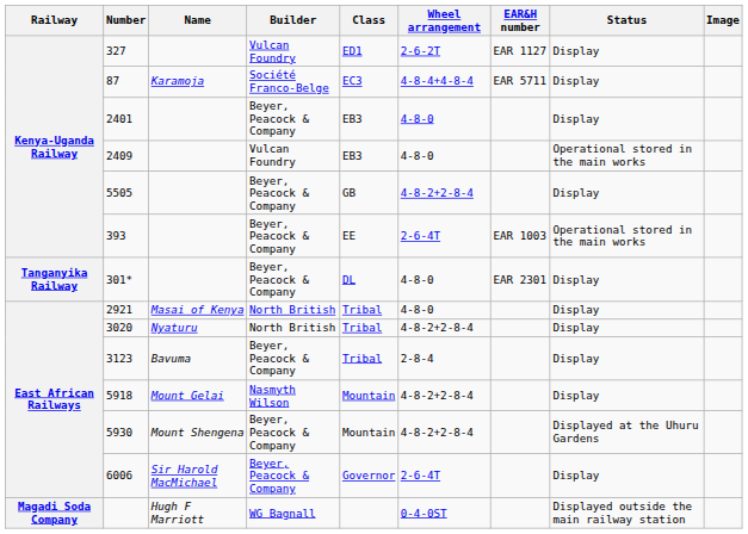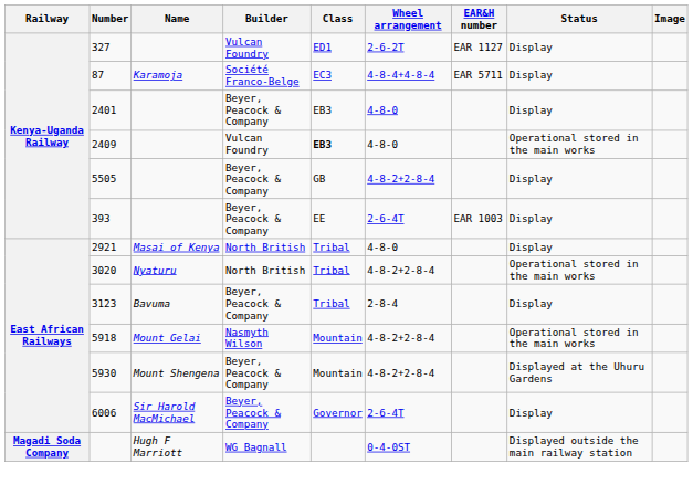2409 | Class: normal -> bold
393 | Status: Operational stored in the main works -> Display
- row: Tanganyika Railway | 301* | Beyer, Peacock & Company | DL | 4-8-0 | EAR 2301 | Display
3020 | Status: Display -> Operational stored in the main works
5918 | Status: Display -> Operational stored in the main works
